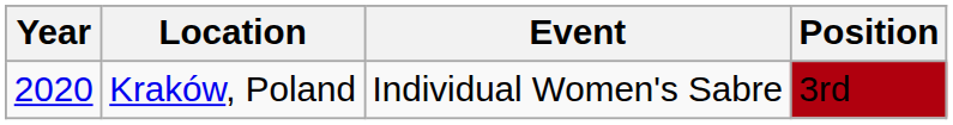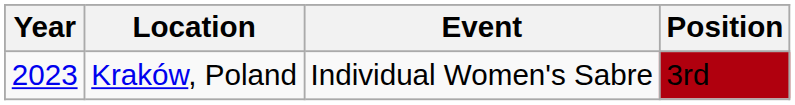Kraków, Poland | Year: 2020 -> 2023
